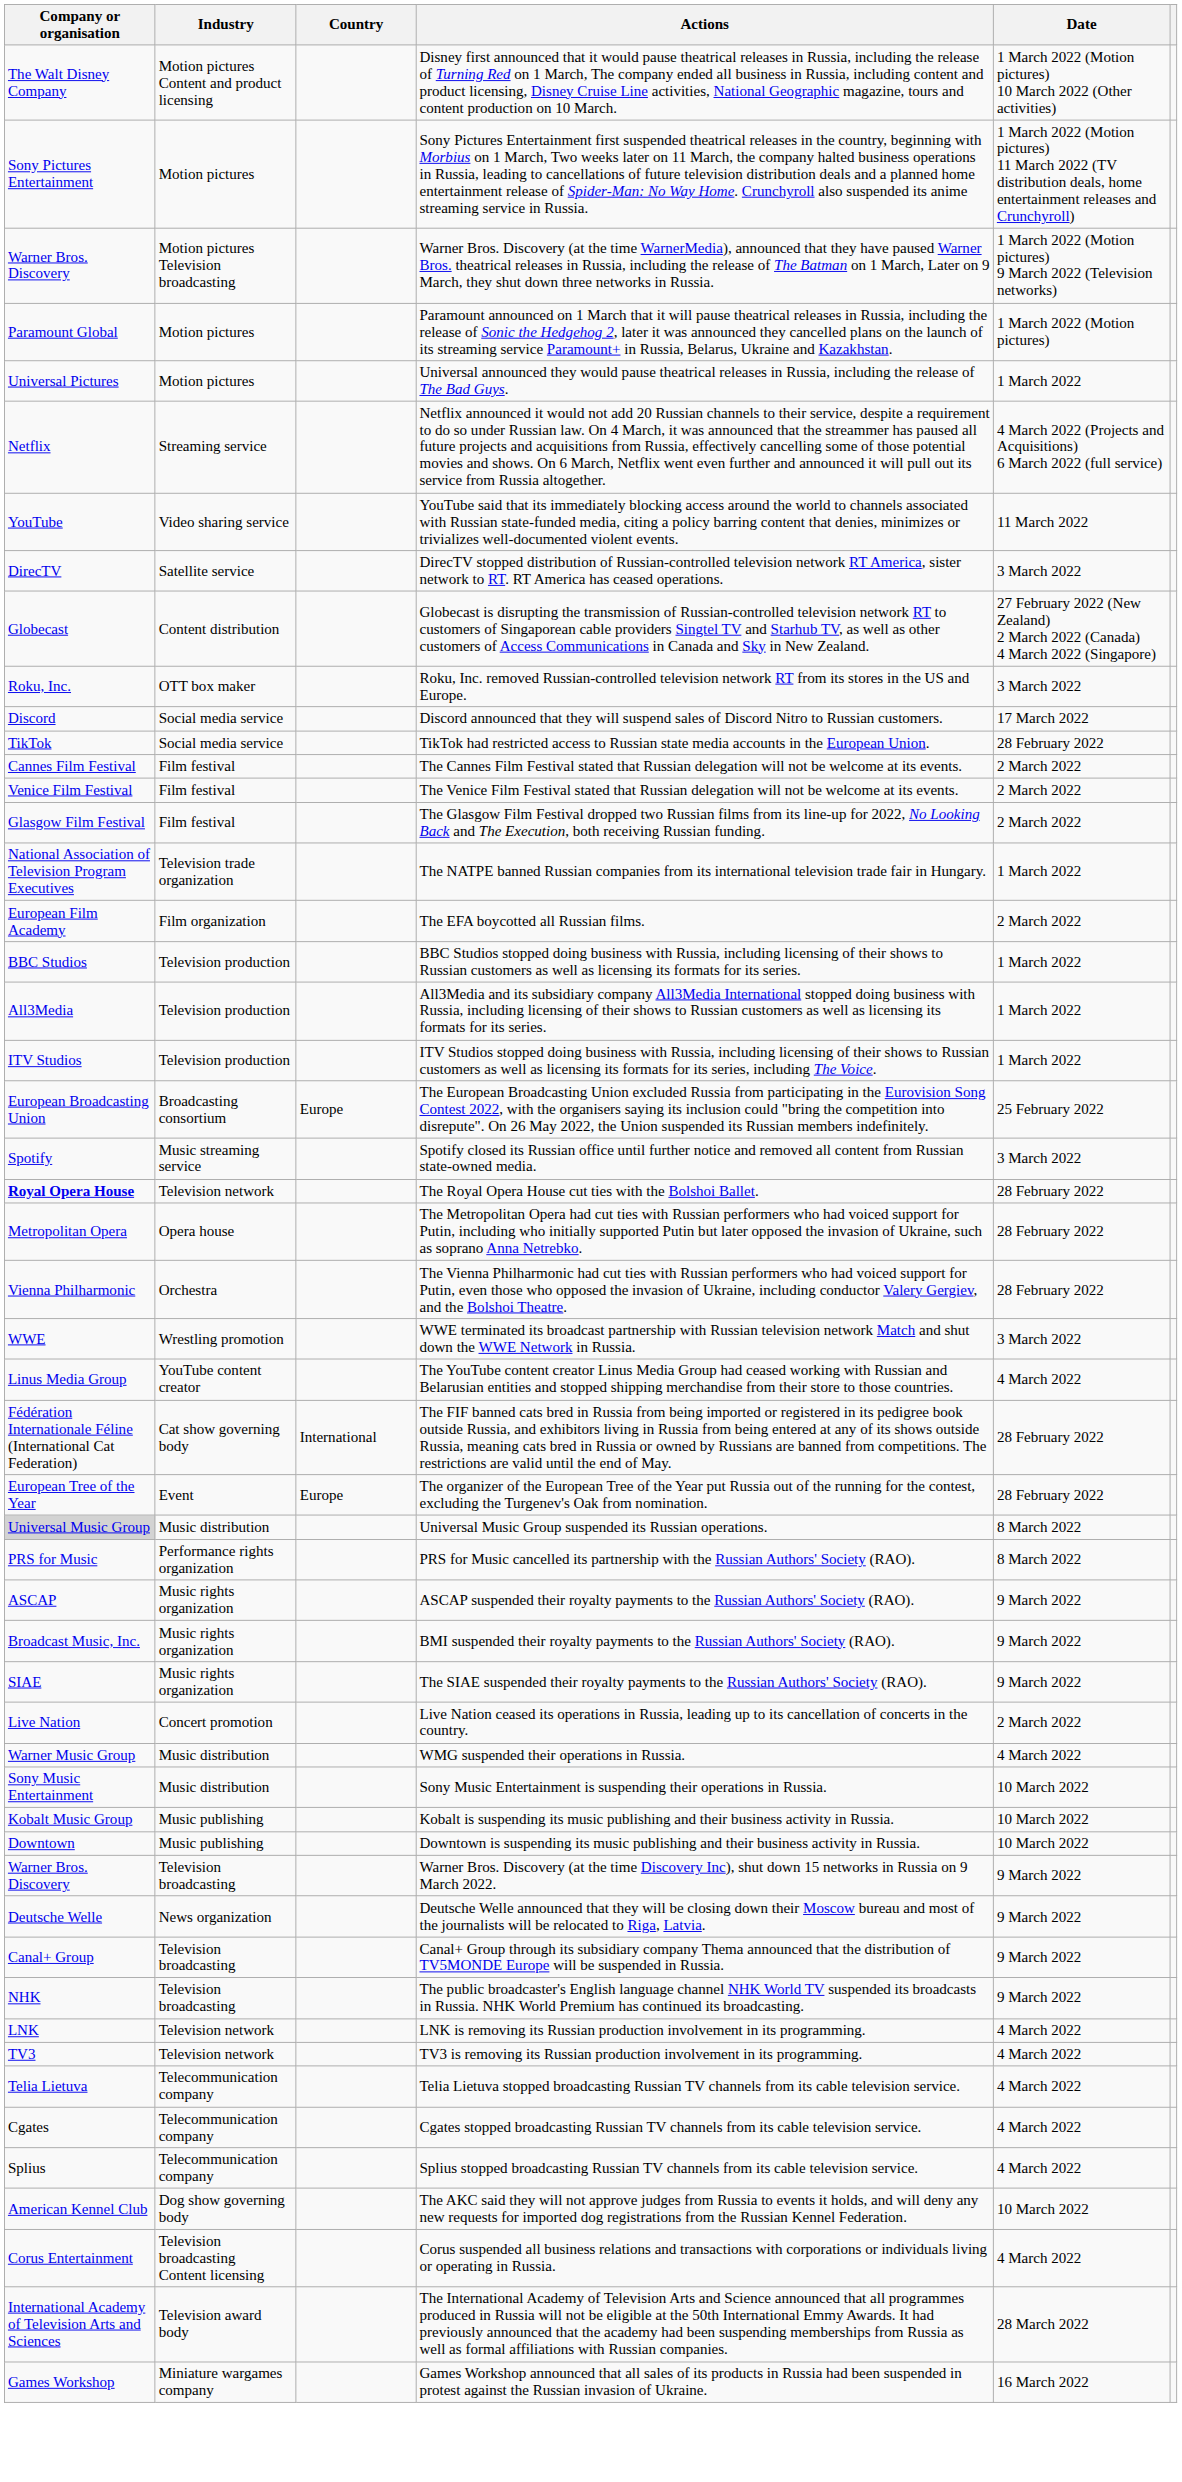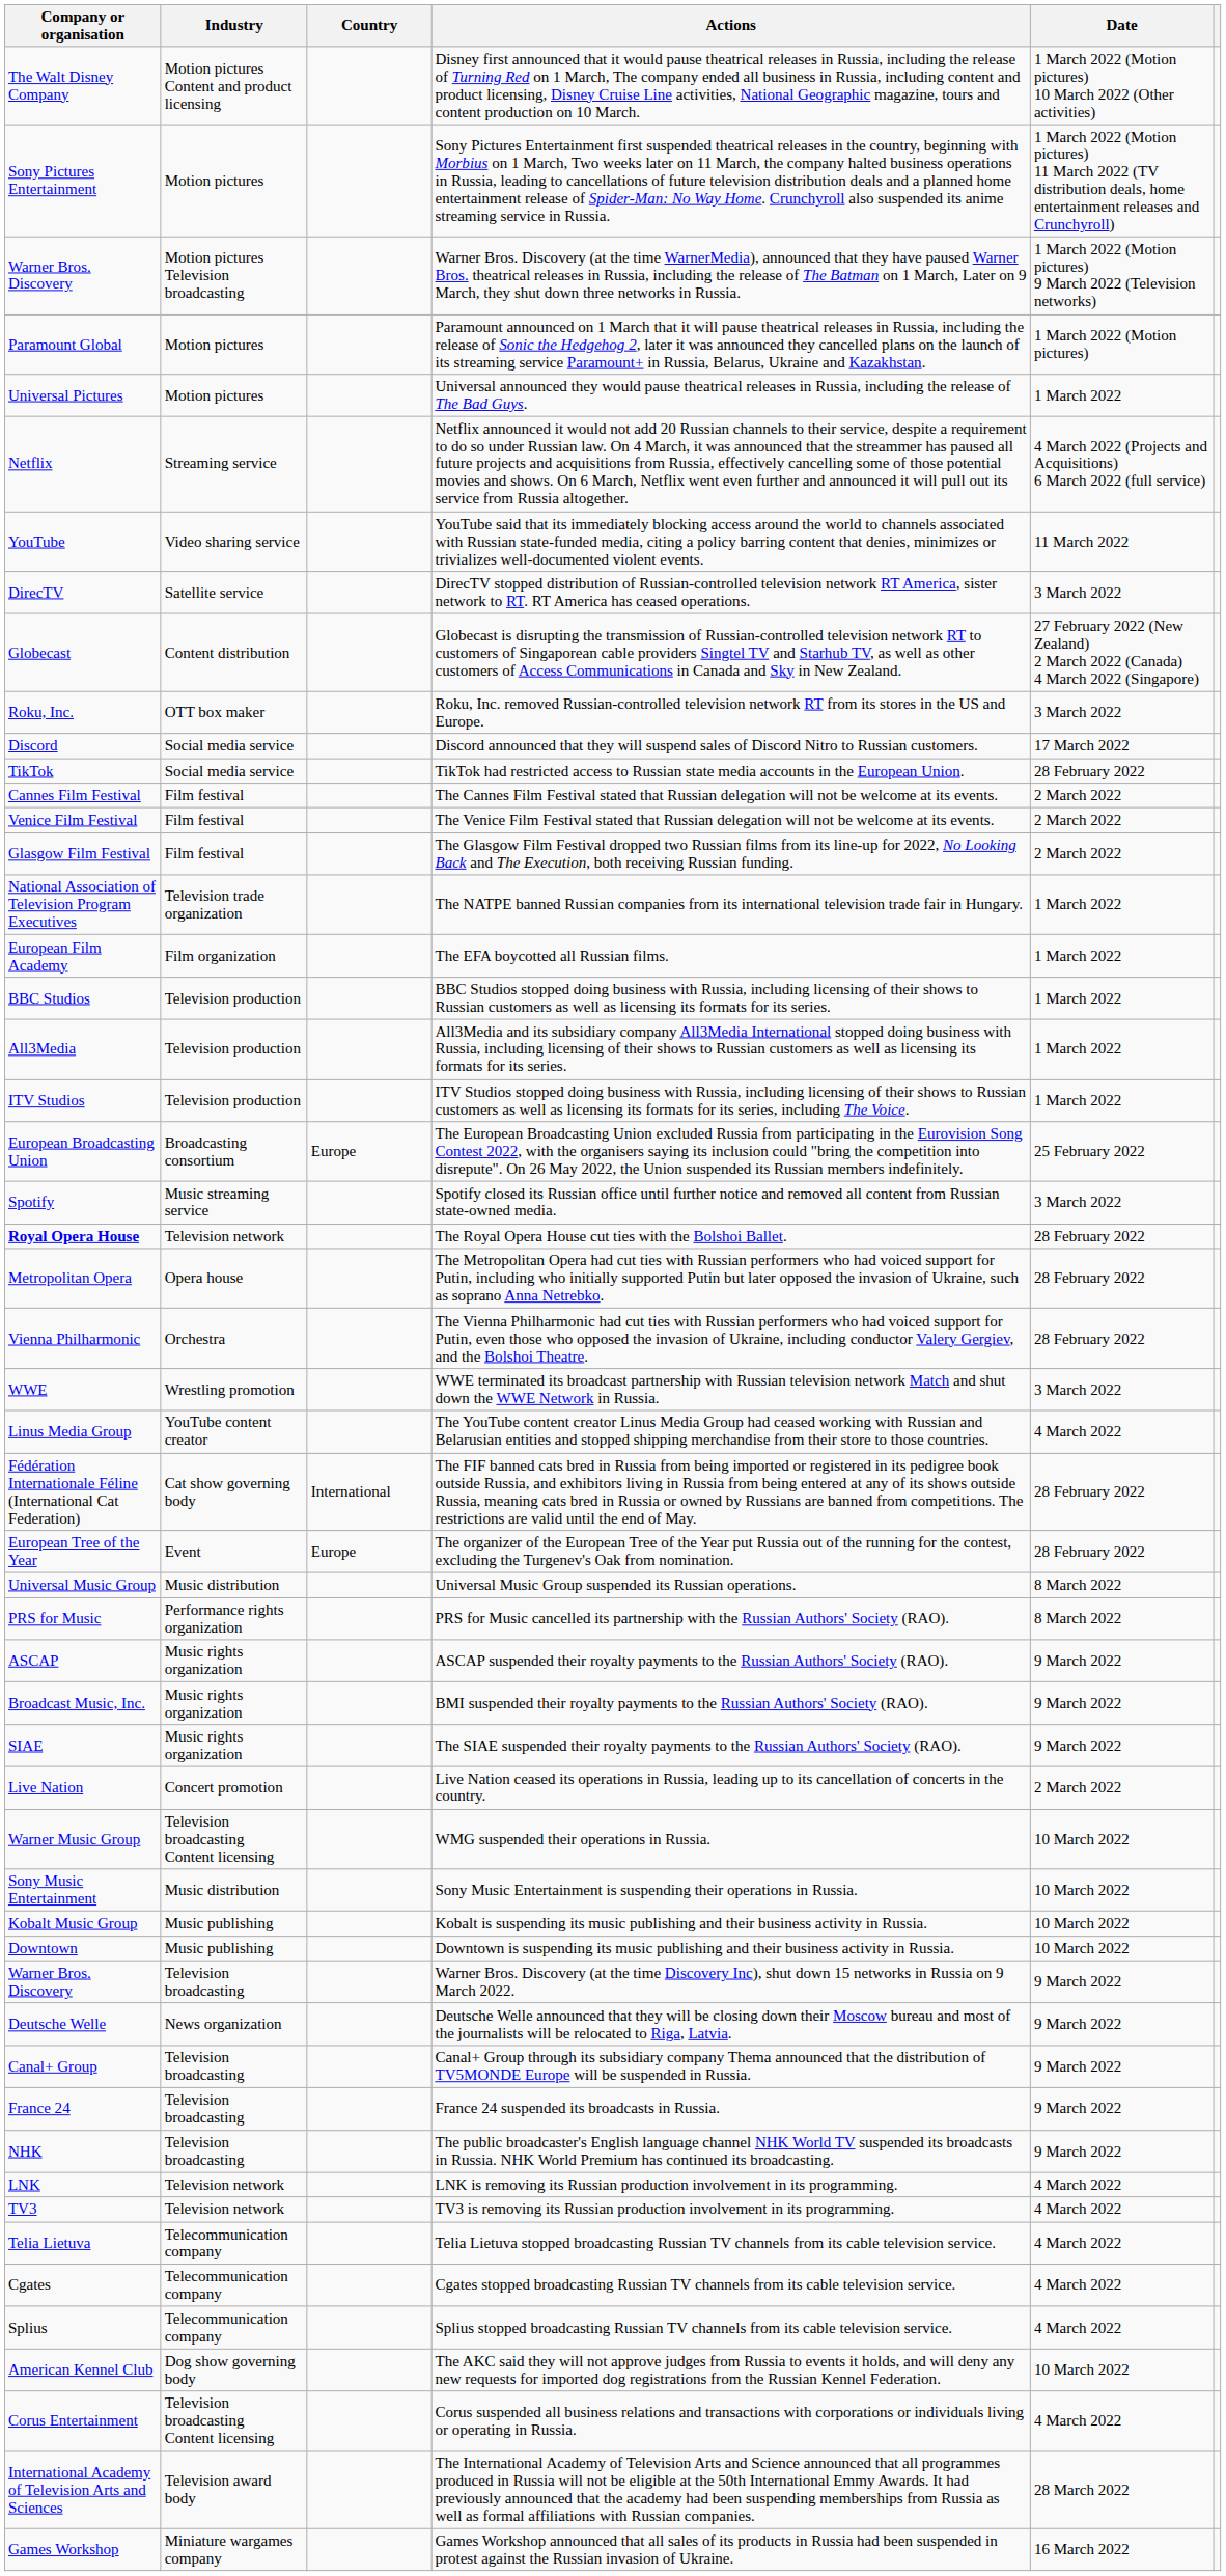The EFA boycotted all Russian films. | Date: 2 March 2022 -> 1 March 2022
Universal Music Group suspended its Russian operations. | Company or organisation: lightgrey background -> no background
WMG suspended their operations in Russia. | Industry: Music distribution -> Television broadcasting Content licensing
WMG suspended their operations in Russia. | Date: 4 March 2022 -> 10 March 2022
+ row: France 24 | Television broadcasting | France 24 suspended its broadcasts in Russia. | 9 March 2022
